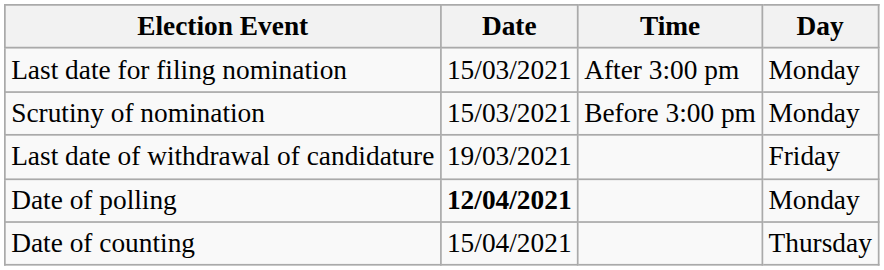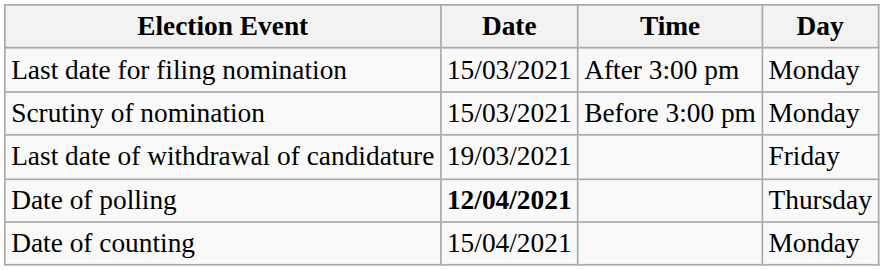Date of polling | Day: Monday -> Thursday
Date of counting | Day: Thursday -> Monday
